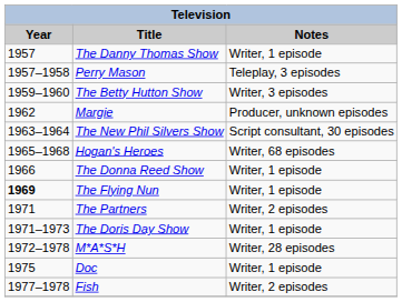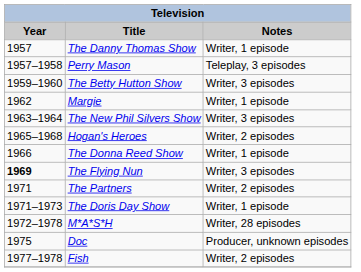Margie | Notes: Producer, unknown episodes -> Writer, 1 episode
The New Phil Silvers Show | Notes: Script consultant, 30 episodes -> Writer, 3 episodes
Hogan's Heroes | Notes: Writer, 68 episodes -> Writer, 2 episodes
The Flying Nun | Notes: Writer, 1 episode -> Writer, 3 episodes
Doc | Notes: Writer, 1 episode -> Producer, unknown episodes
